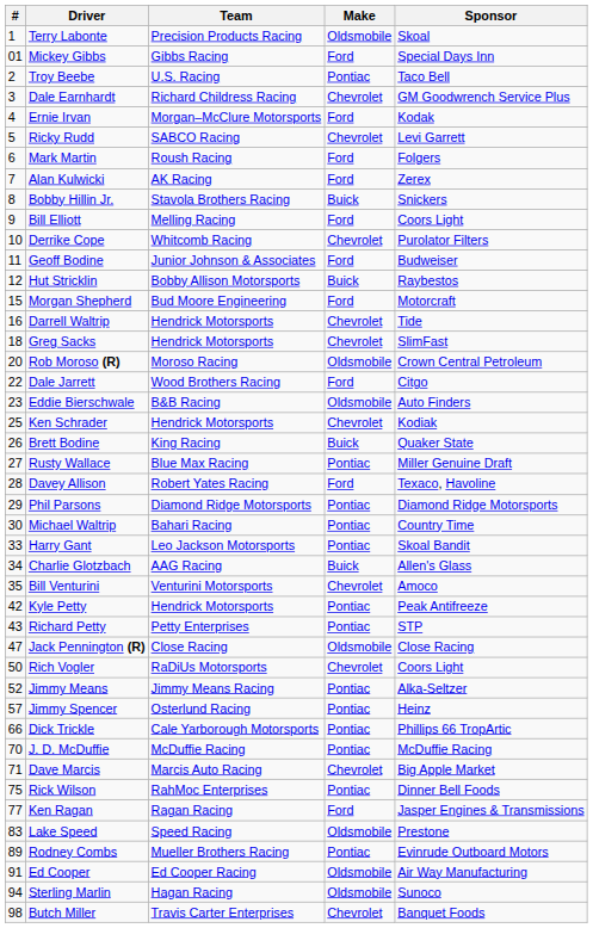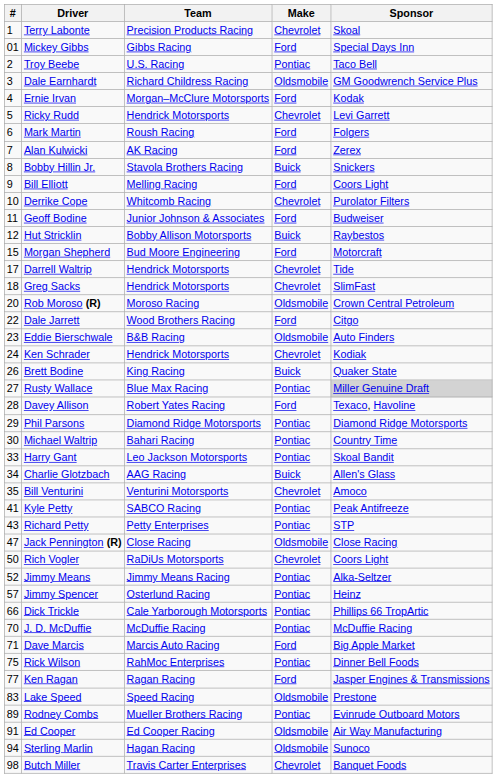Terry Labonte | Make: Oldsmobile -> Chevrolet
Dale Earnhardt | Make: Chevrolet -> Oldsmobile
Ricky Rudd | Team: SABCO Racing -> Hendrick Motorsports
Darrell Waltrip | #: 16 -> 17
Ken Schrader | #: 25 -> 24
Rusty Wallace | Sponsor: no background -> lightgrey background
Kyle Petty | #: 42 -> 41
Kyle Petty | Team: Hendrick Motorsports -> SABCO Racing
Dave Marcis | Make: Chevrolet -> Ford
